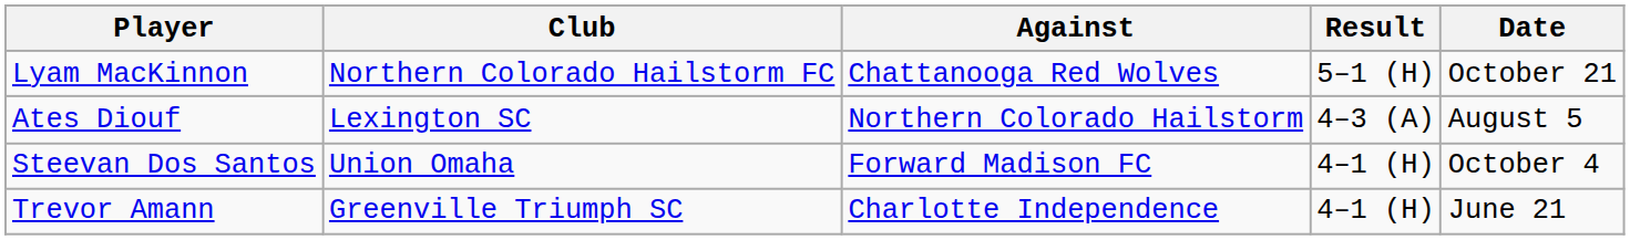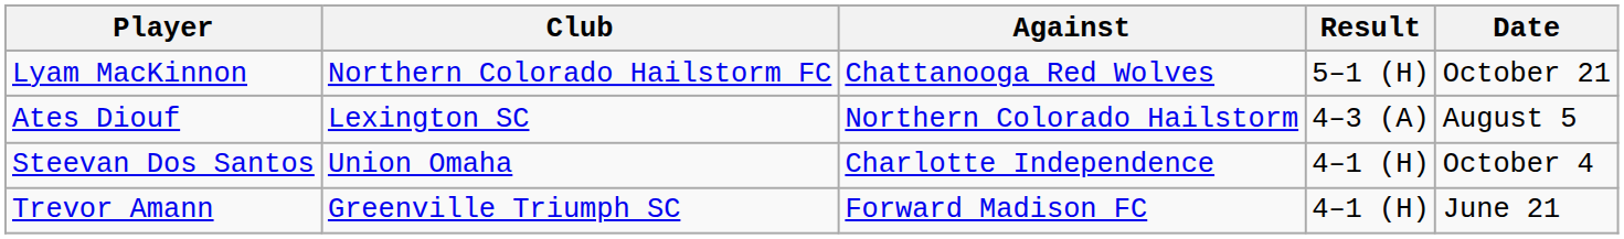Steevan Dos Santos | Against: Forward Madison FC -> Charlotte Independence
Trevor Amann | Against: Charlotte Independence -> Forward Madison FC
